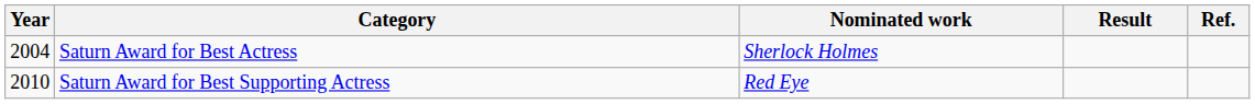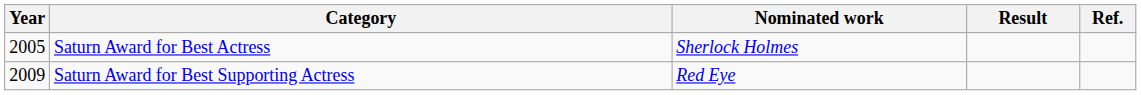Saturn Award for Best Actress | Year: 2004 -> 2005
Saturn Award for Best Supporting Actress | Year: 2010 -> 2009
